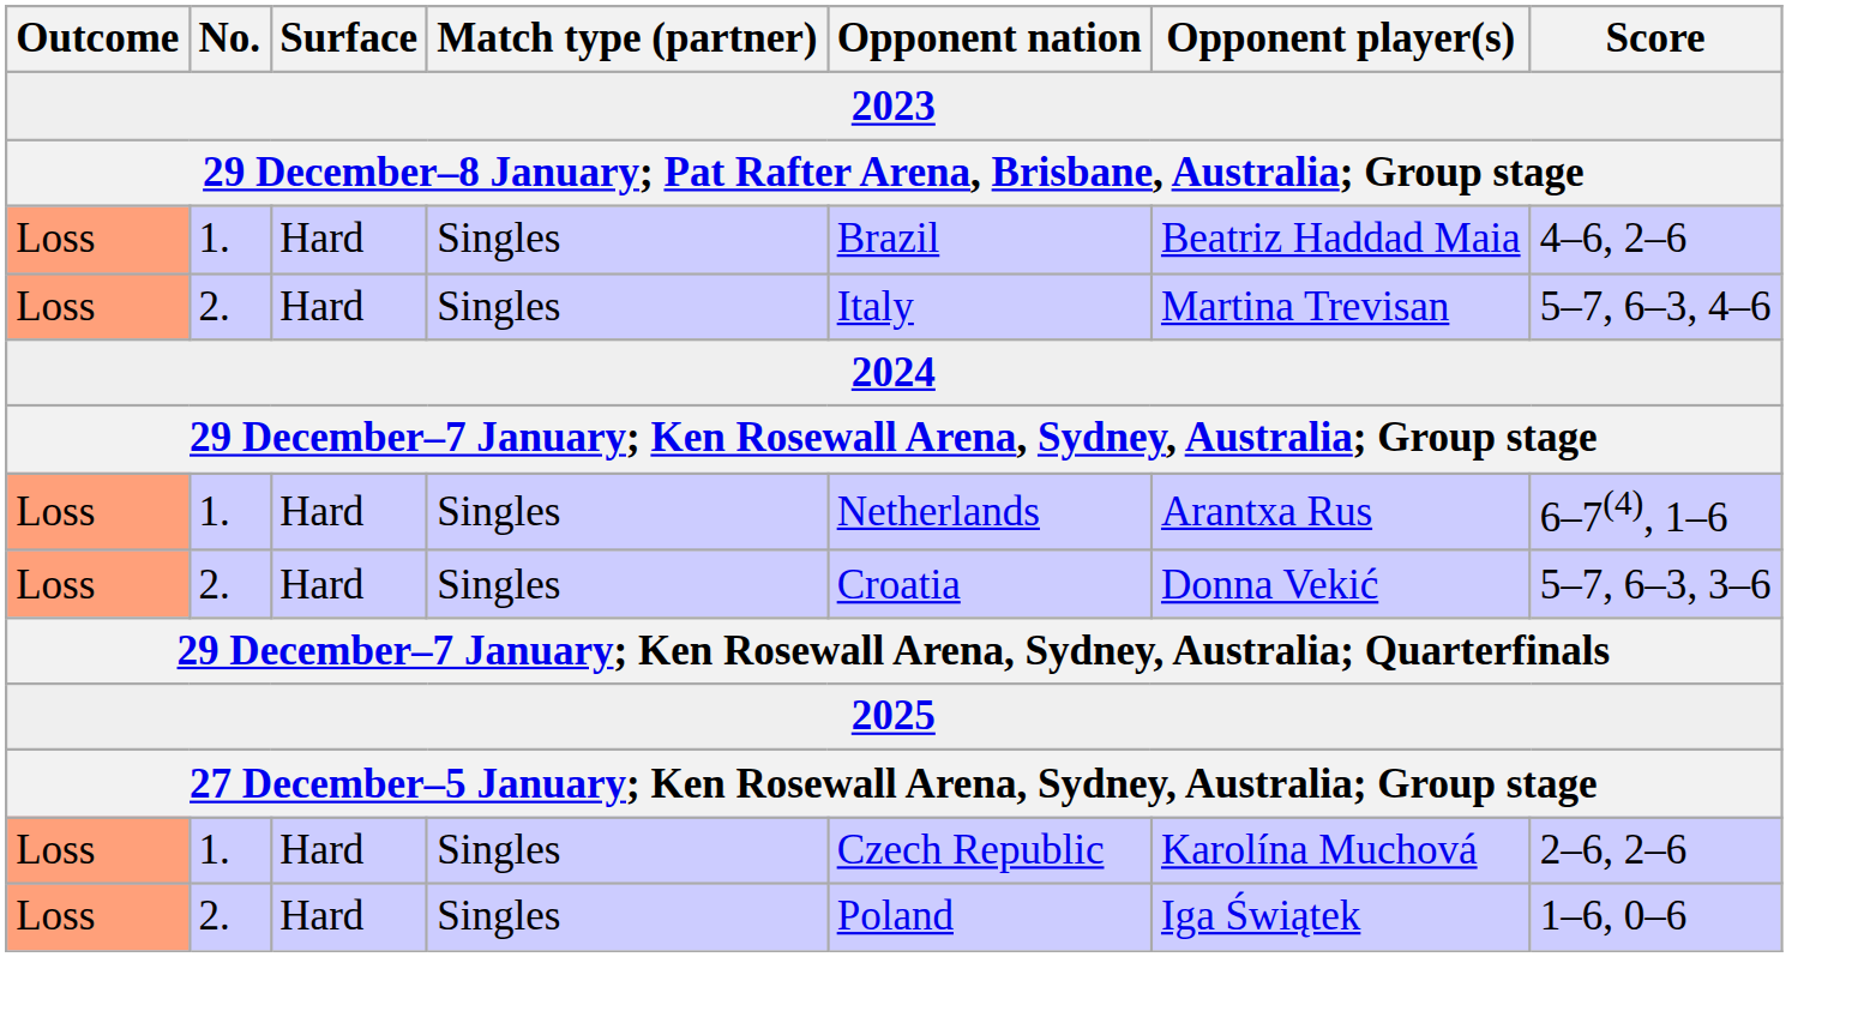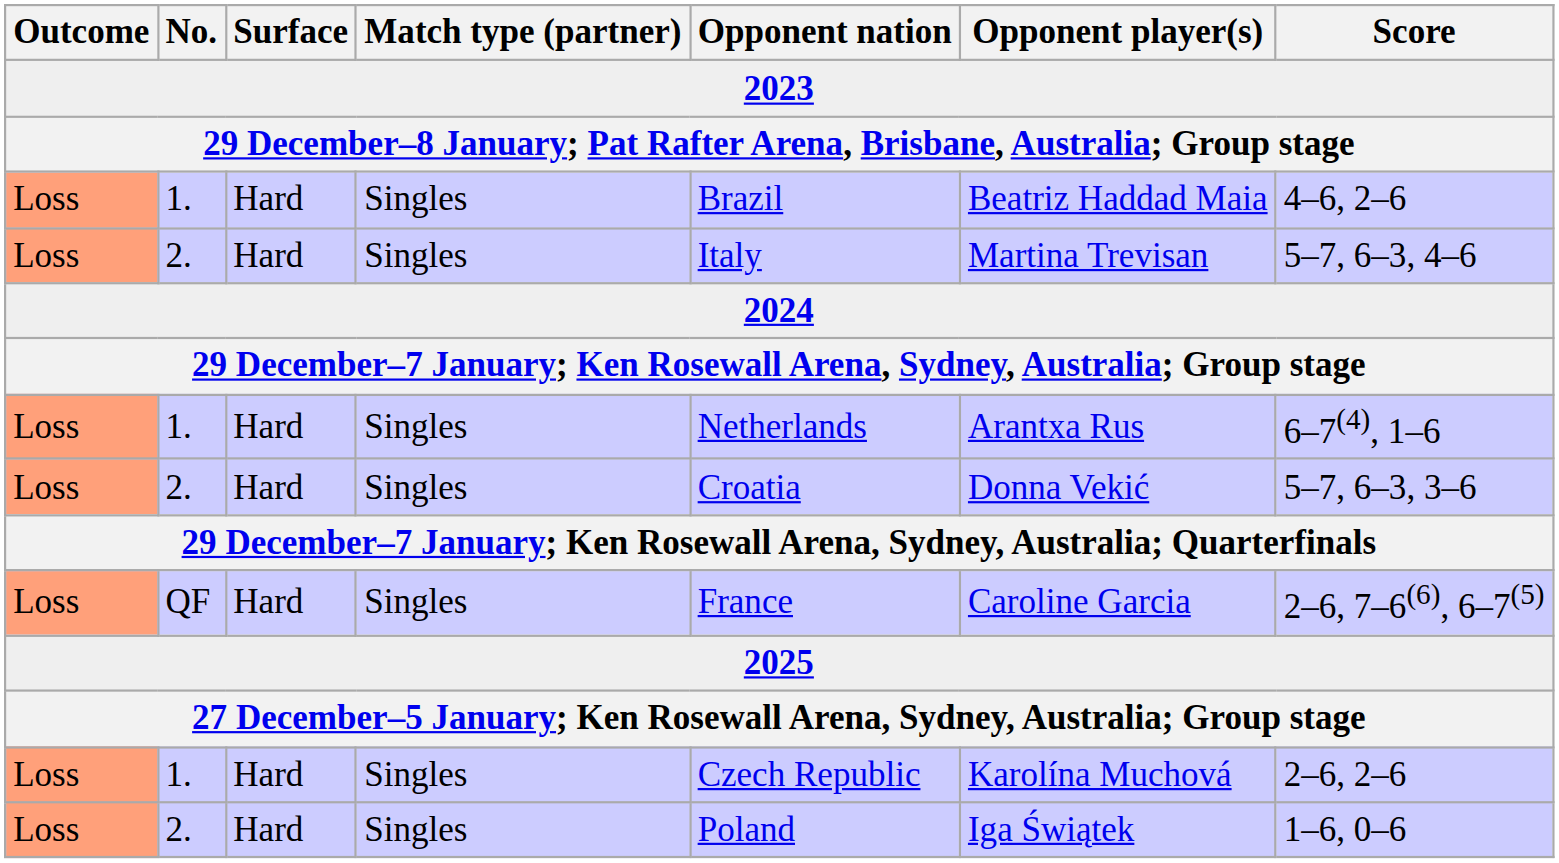+ row: Loss | QF | Hard | Singles | France | Caroline Garcia | 2–6, 7–6(6), 6–7(5)
